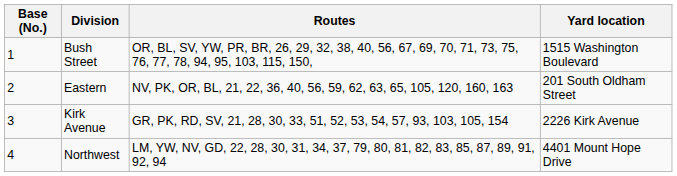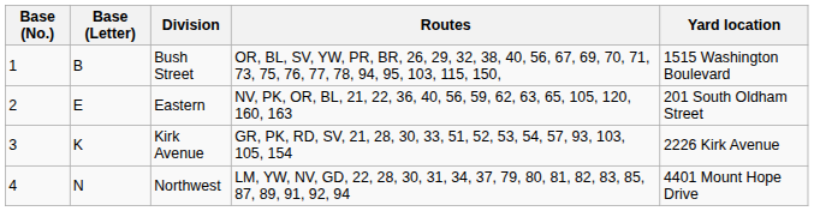+ column: Base (Letter) | B | E | K | N
